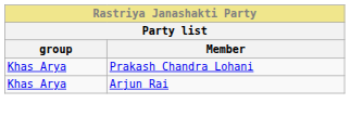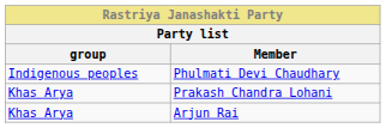+ row: Indigenous peoples | Phulmati Devi Chaudhary
